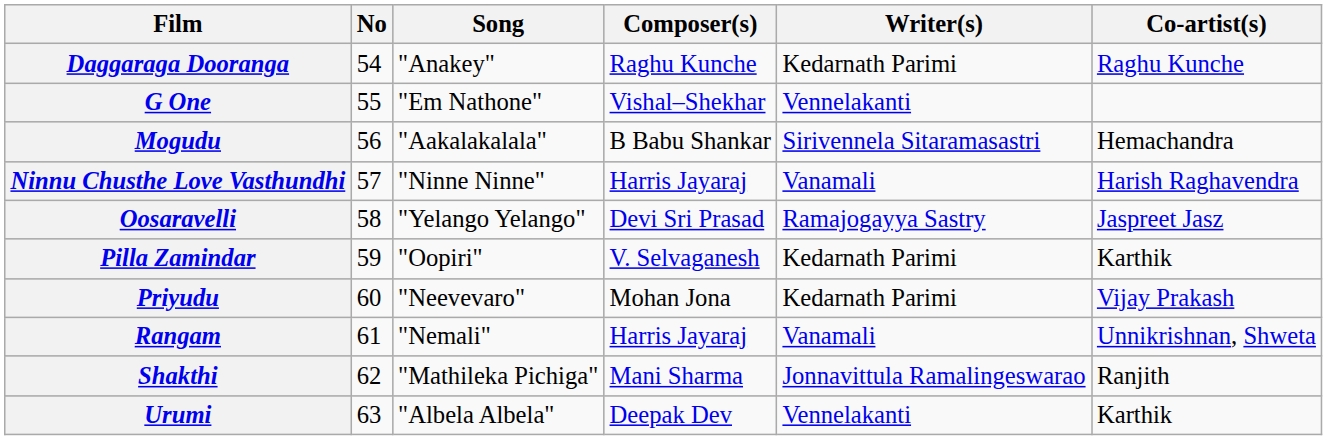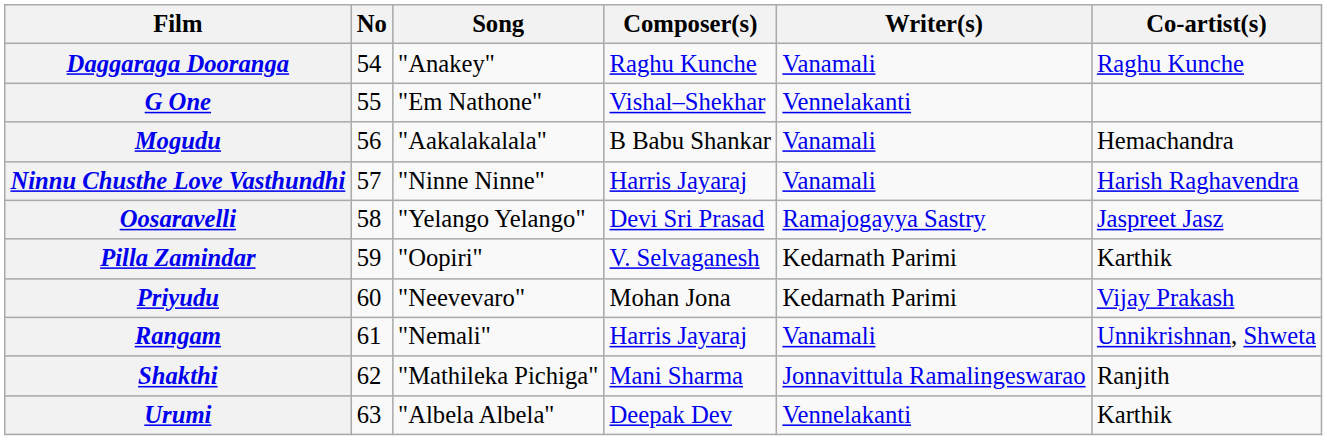Daggaraga Dooranga | Writer(s): Kedarnath Parimi -> Vanamali
Mogudu | Writer(s): Sirivennela Sitaramasastri -> Vanamali
